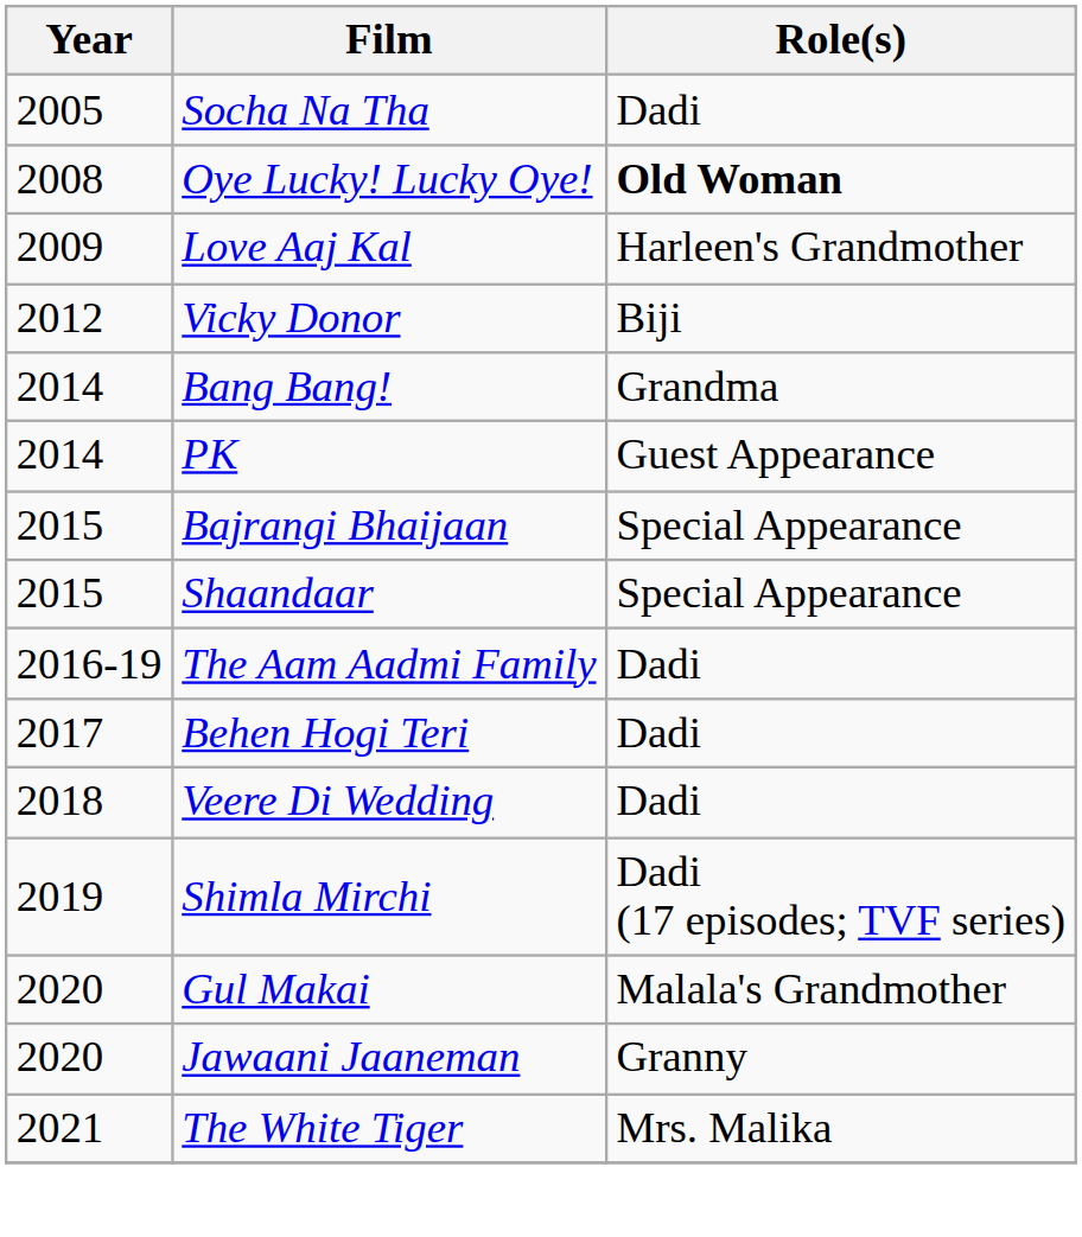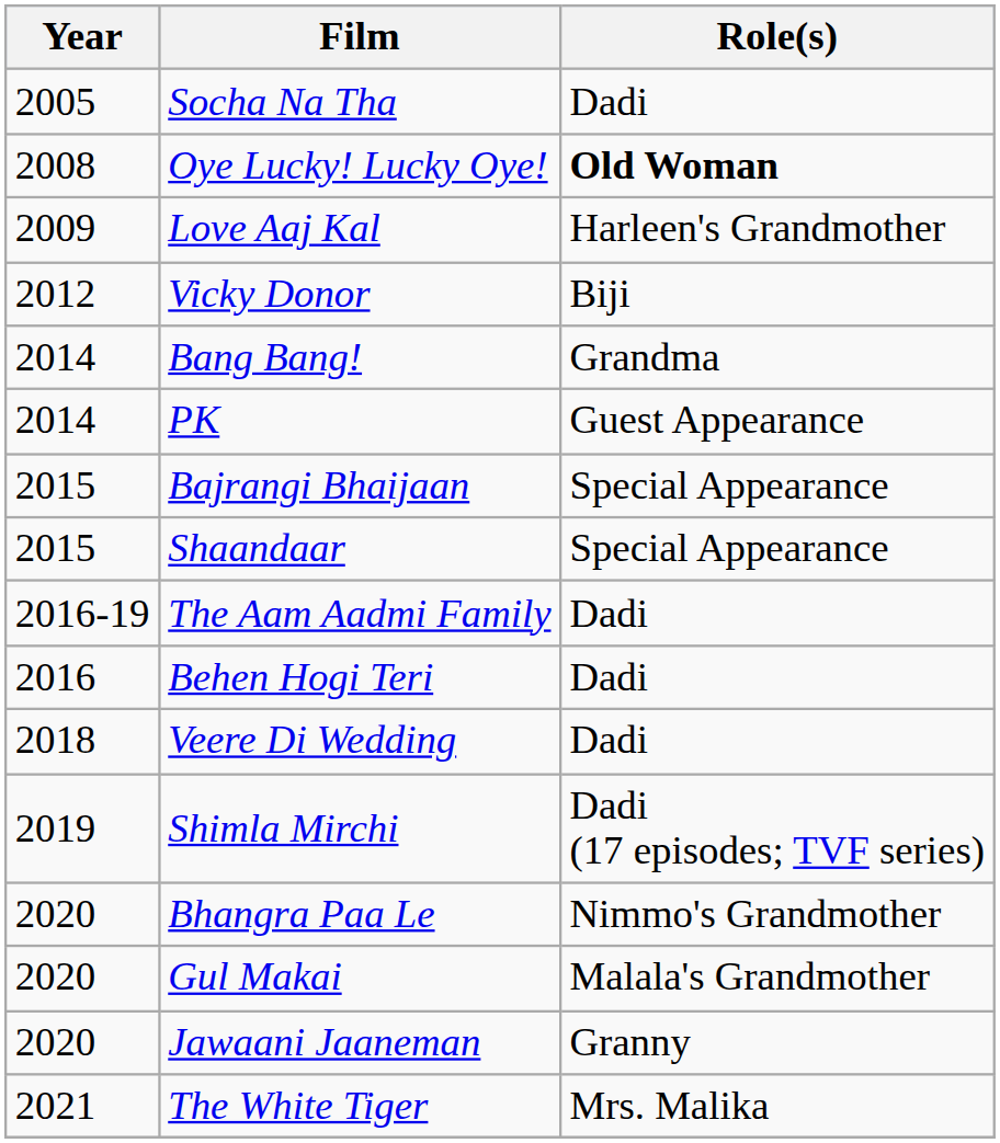Behen Hogi Teri | Year: 2017 -> 2016
+ row: 2020 | Bhangra Paa Le | Nimmo's Grandmother
